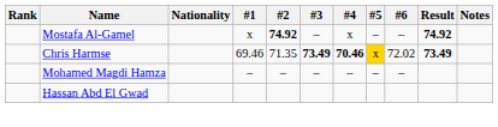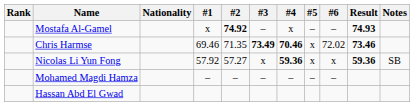Mostafa Al-Gamel | Result: 74.92 -> 74.93
Chris Harmse | #5: gold background -> no background
Chris Harmse | Result: 73.49 -> 73.46
+ row: Nicolas Li Yun Fong | 57.92 | 57.27 | x | 59.36 | x | x | 59.36 | SB
